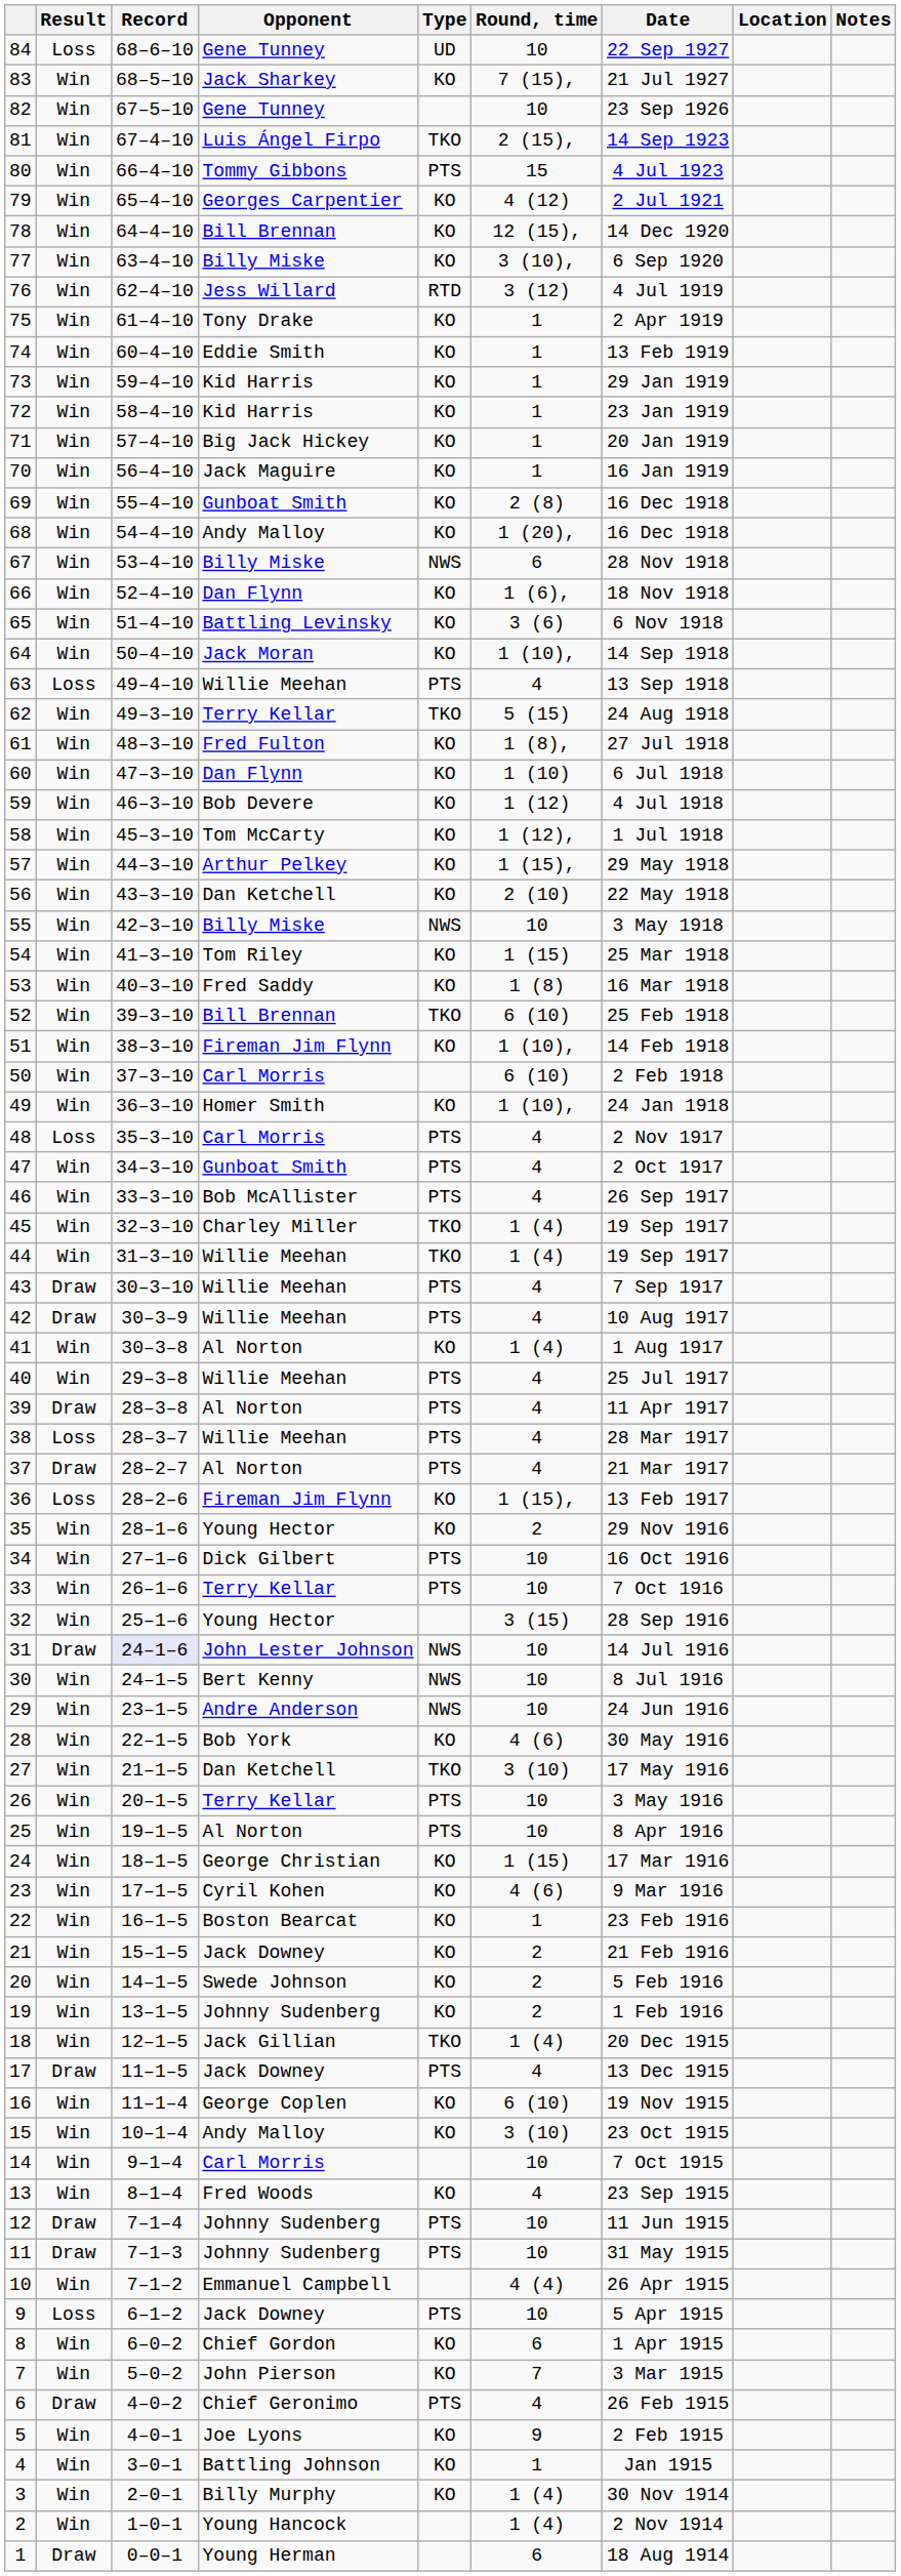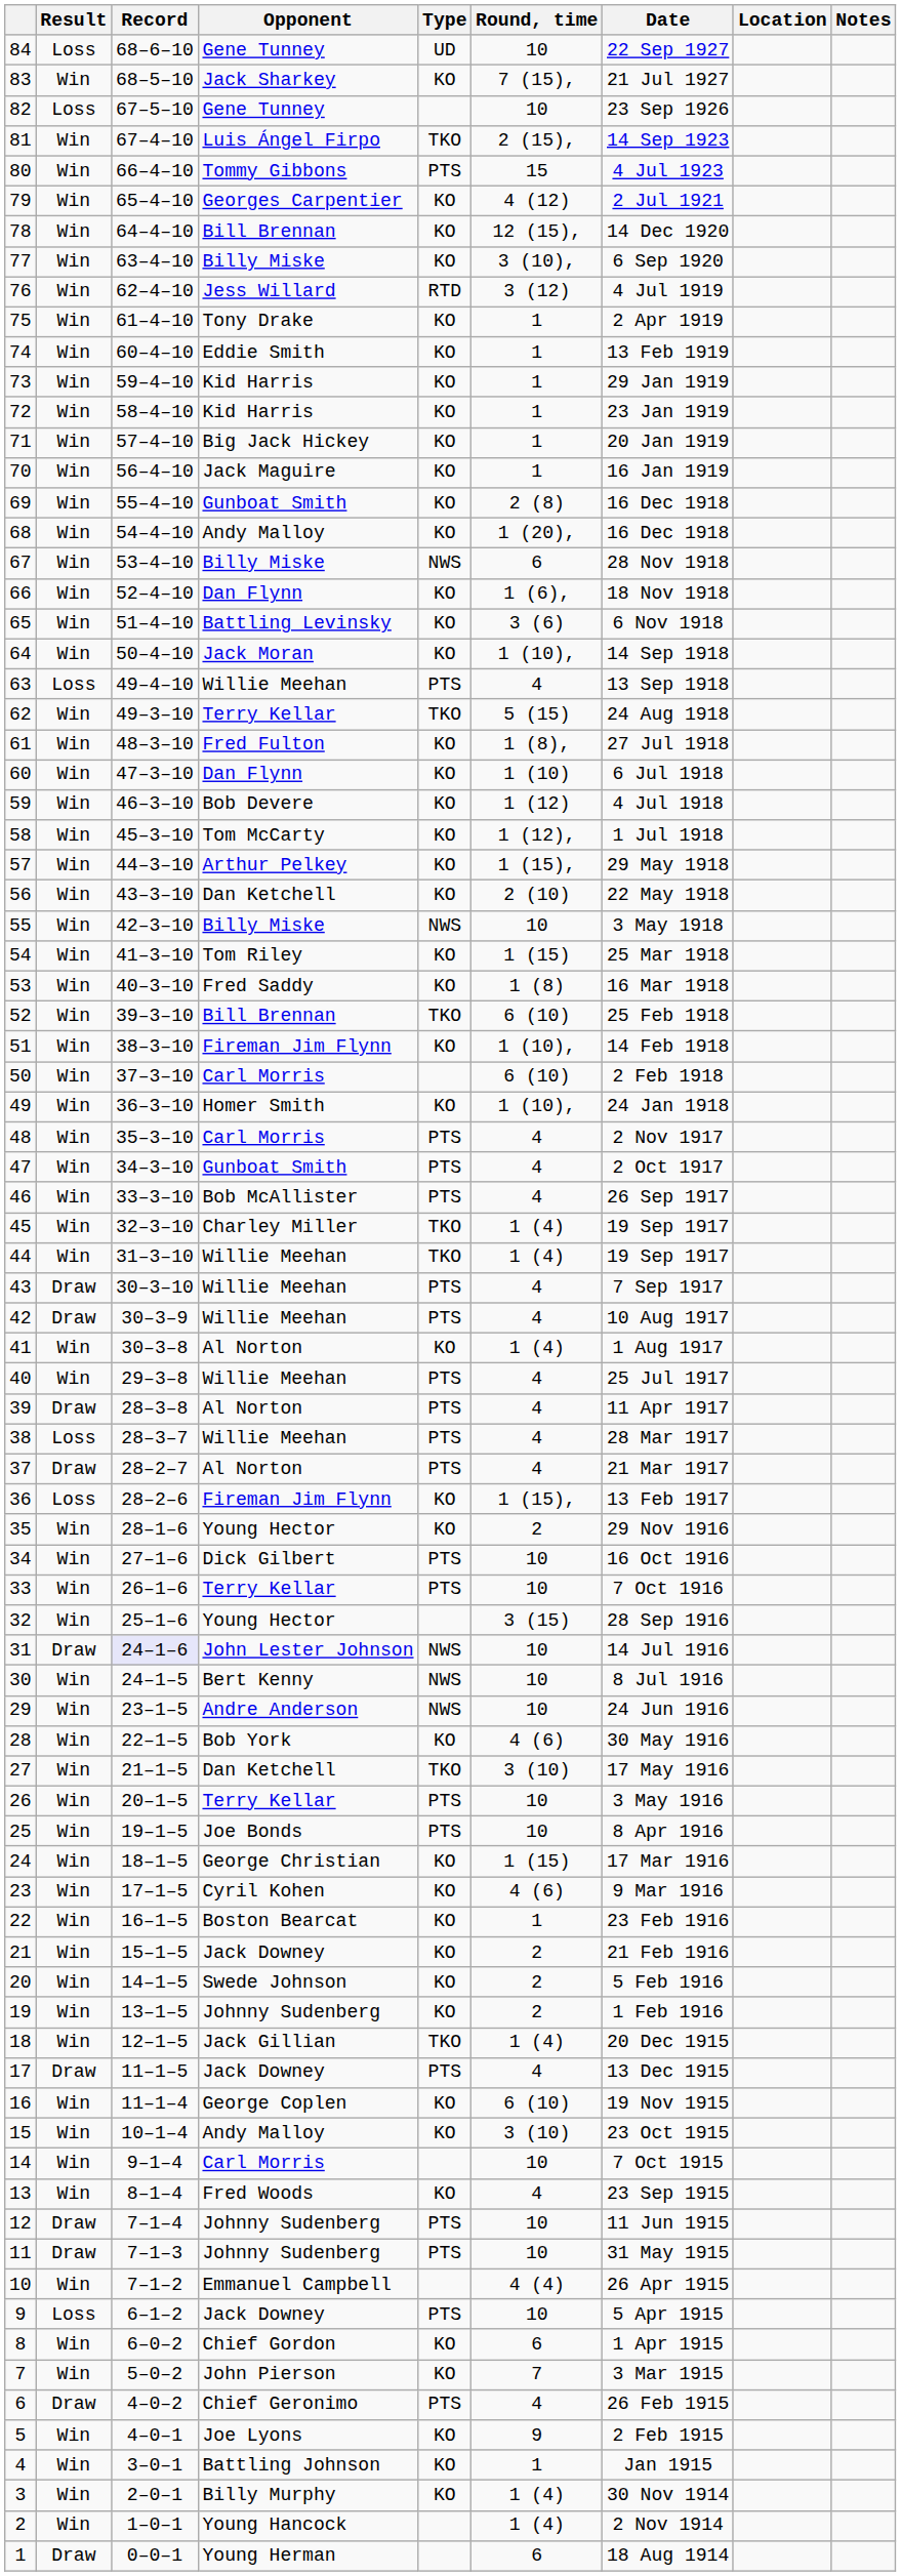82 | Result: Win -> Loss
48 | Result: Loss -> Win
25 | Opponent: Al Norton -> Joe Bonds
